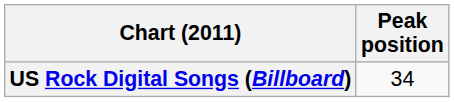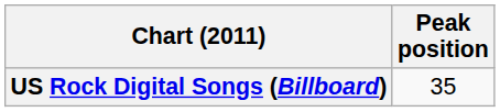US Rock Digital Songs (Billboard) | Peak position: 34 -> 35
